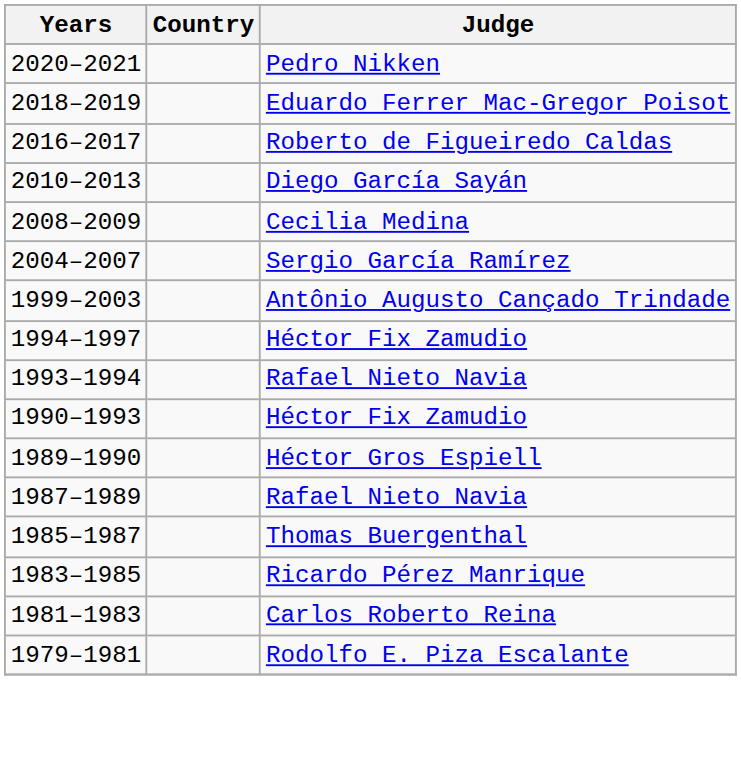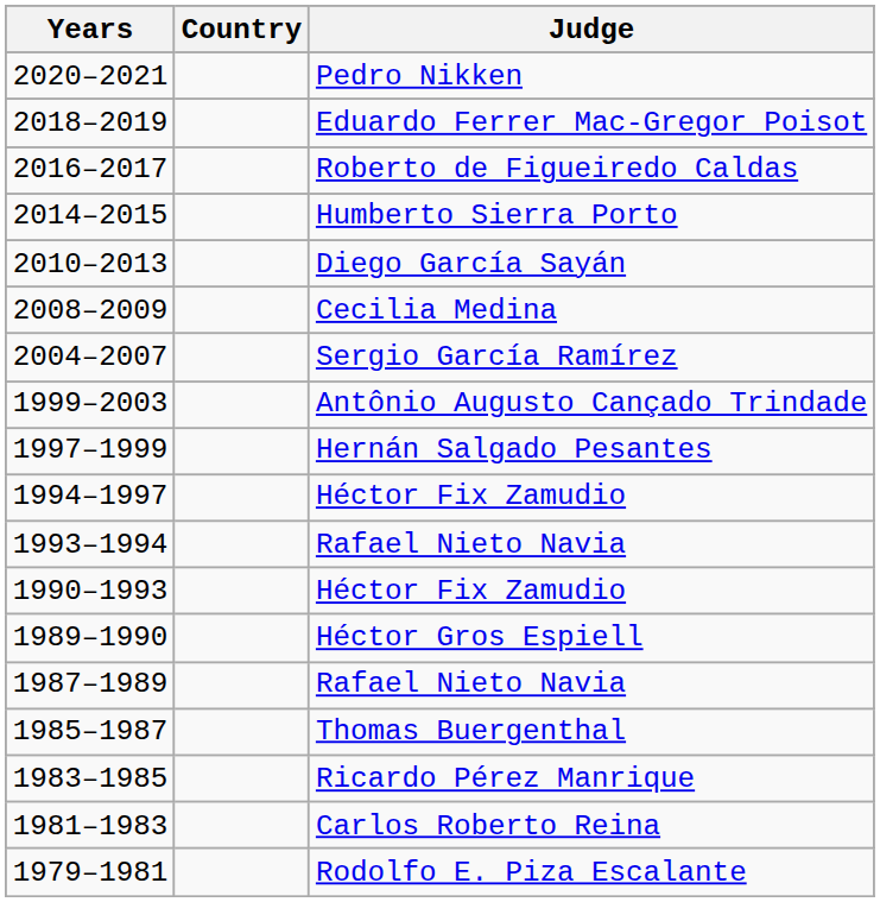+ row: 2014–2015 | Humberto Sierra Porto
+ row: 1997–1999 | Hernán Salgado Pesantes
